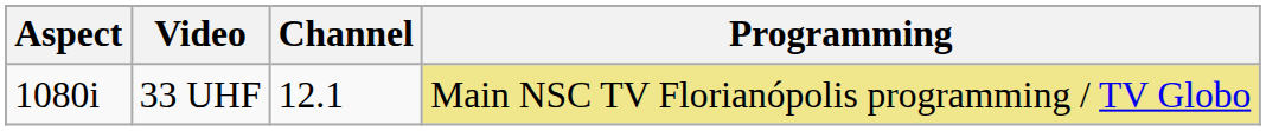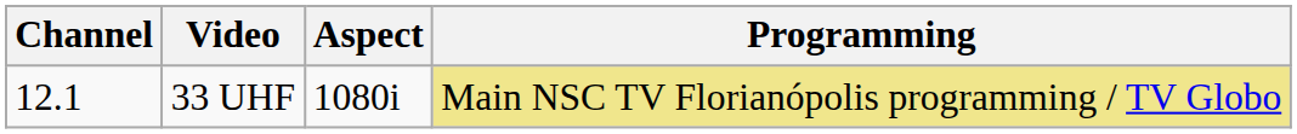columns swapped: Channel <-> Aspect
